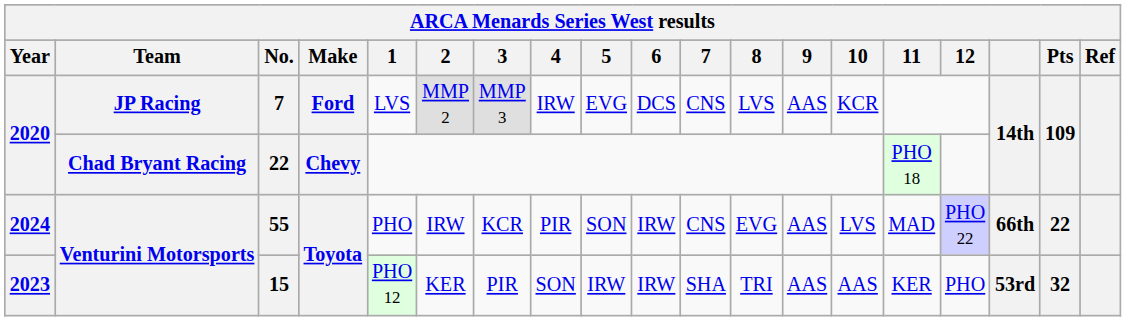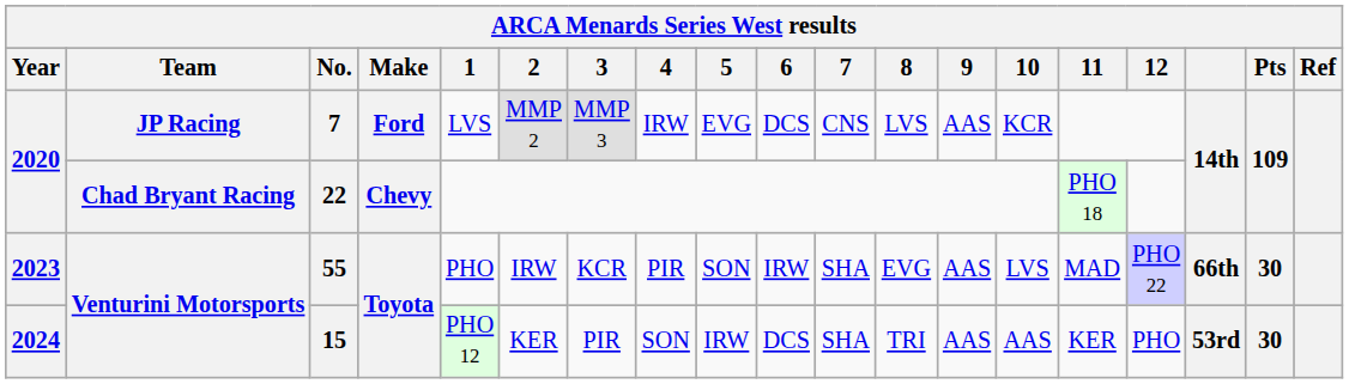55 | Year: 2024 -> 2023
55 | 7: CNS -> SHA
55 | Pts: 22 -> 30
15 | Year: 2023 -> 2024
15 | 6: IRW -> DCS
15 | Pts: 32 -> 30
